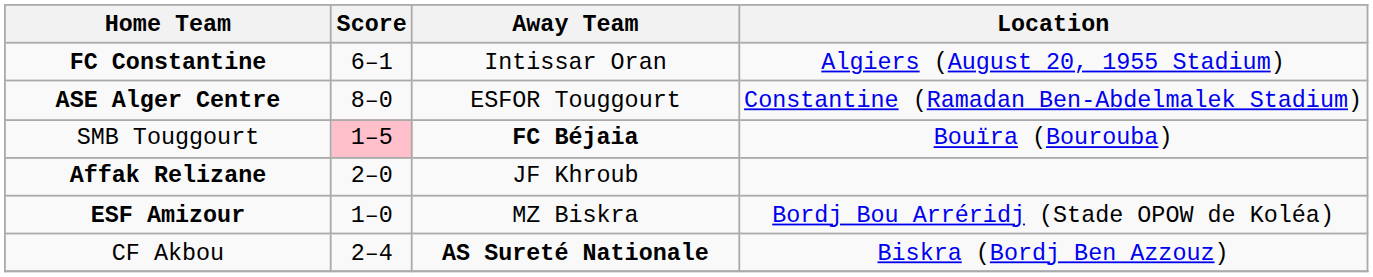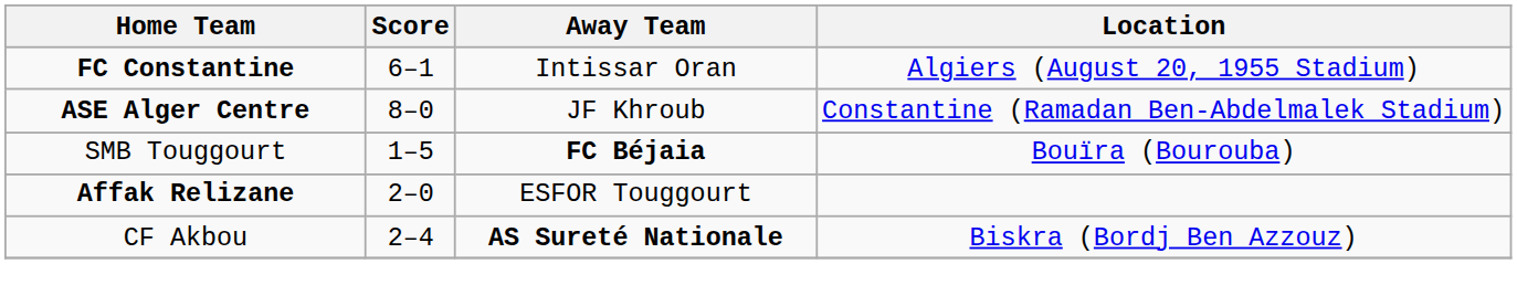ASE Alger Centre | Away Team: ESFOR Touggourt -> JF Khroub
SMB Touggourt | Score: pink background -> no background
Affak Relizane | Away Team: JF Khroub -> ESFOR Touggourt
- row: ESF Amizour | 1–0 | MZ Biskra | Bordj Bou Arréridj (Stade OPOW de Koléa)
